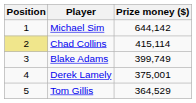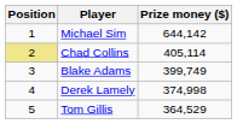Chad Collins | Prize money ($): 415,114 -> 405,114
Derek Lamely | Prize money ($): 375,001 -> 374,998
